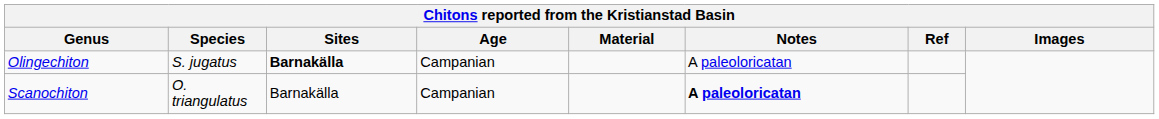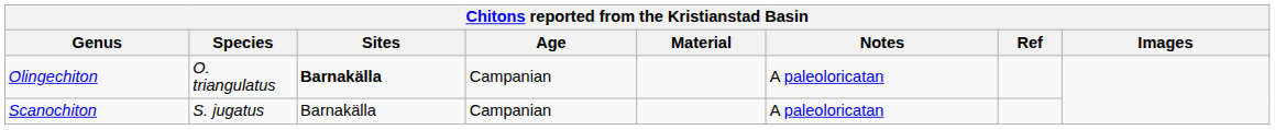Olingechiton | Species: S. jugatus -> O. triangulatus
Scanochiton | Species: O. triangulatus -> S. jugatus
Scanochiton | Notes: bold -> normal
